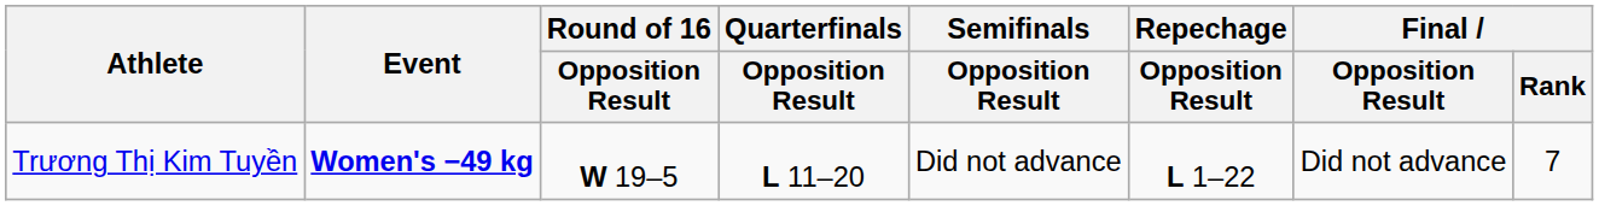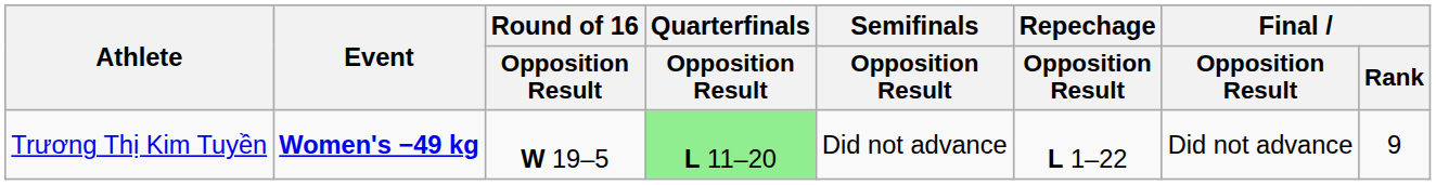Trương Thị Kim Tuyền | Quarterfinals / Opposition Result: no background -> lightgreen background
Trương Thị Kim Tuyền | Final / Rank: 7 -> 9
